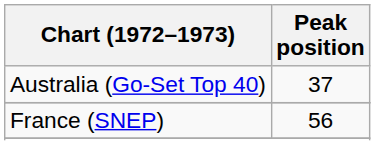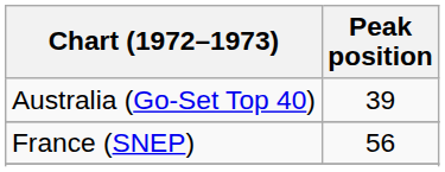Australia (Go-Set Top 40) | Peak position: 37 -> 39
